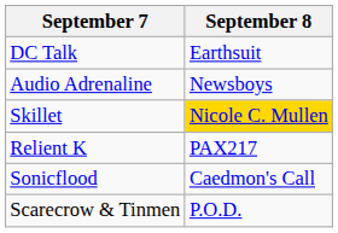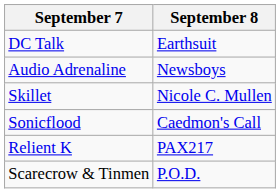Skillet | September 8: gold background -> no background
rows swapped: Relient K <-> Sonicflood
